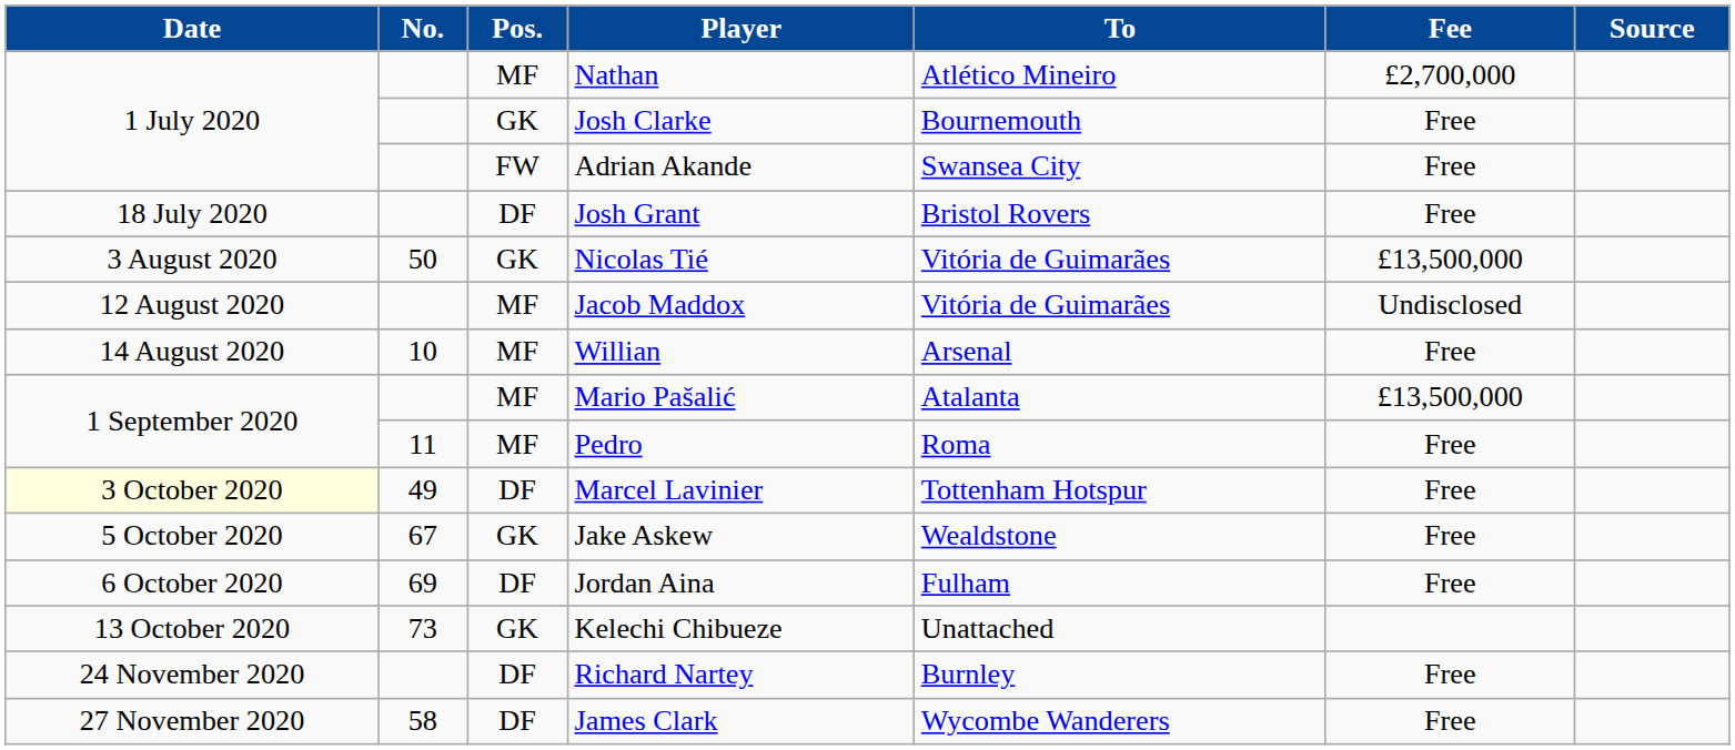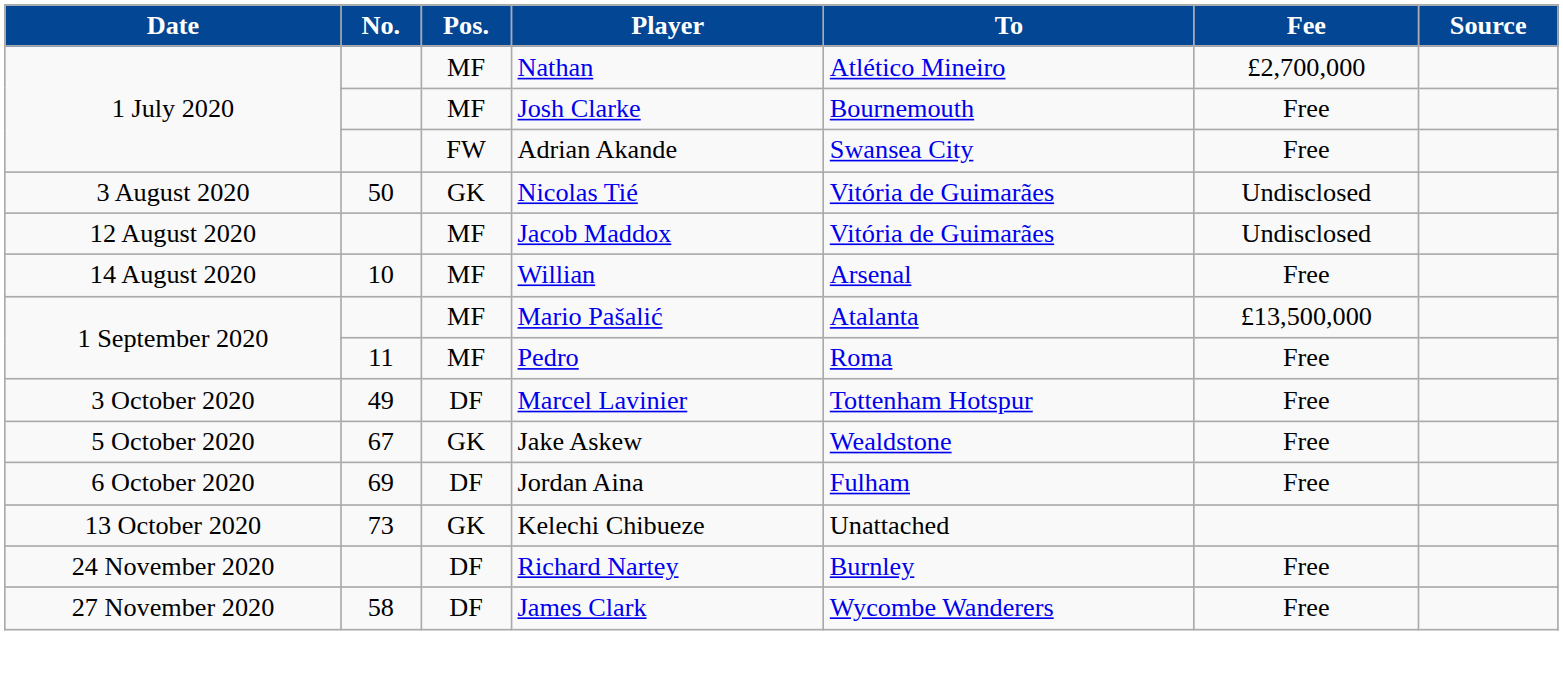Josh Clarke | Pos.: GK -> MF
- row: 18 July 2020 | DF | Josh Grant | Bristol Rovers | Free
Nicolas Tié | Fee: £13,500,000 -> Undisclosed
Marcel Lavinier | Date: lightyellow background -> no background
